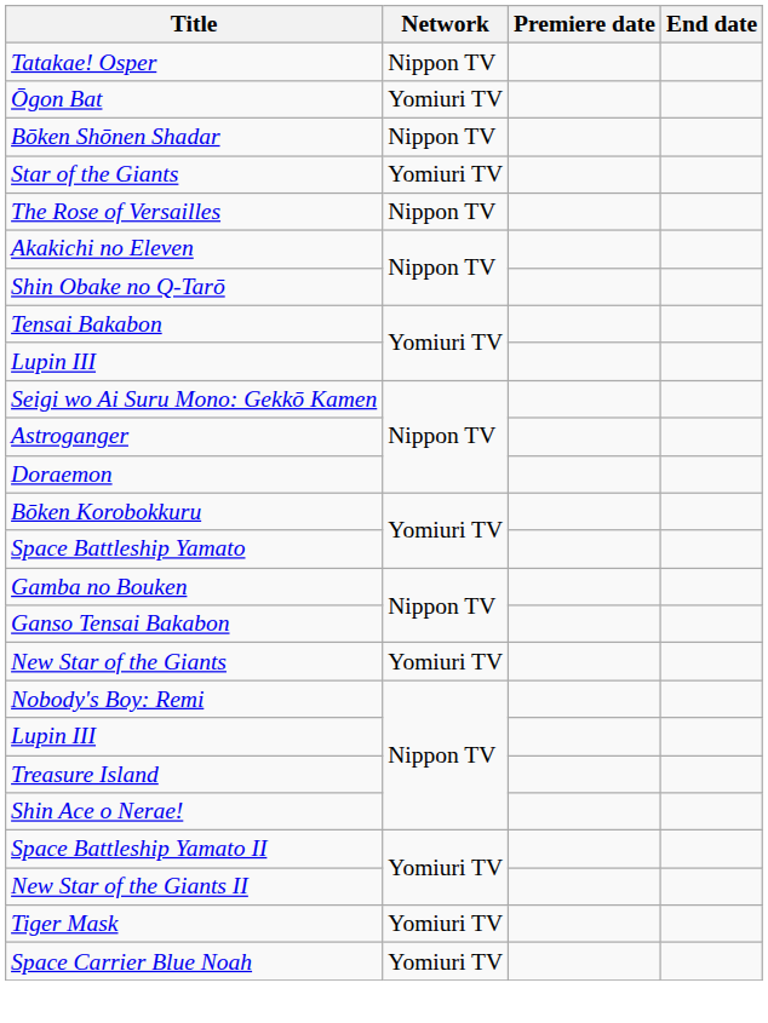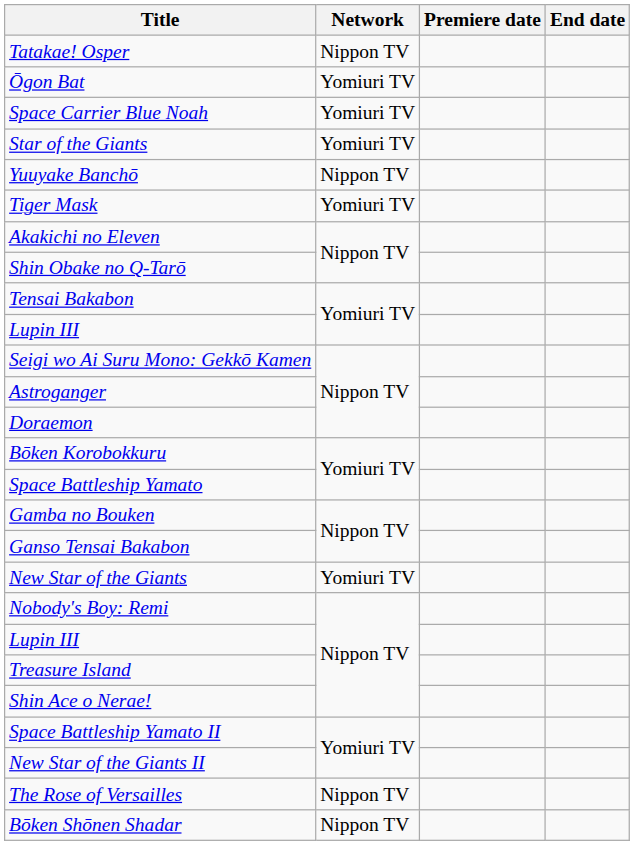rows swapped: Bōken Shōnen Shadar <-> Space Carrier Blue Noah
+ row: Yuuyake Banchō | Nippon TV
rows swapped: Tiger Mask <-> The Rose of Versailles
